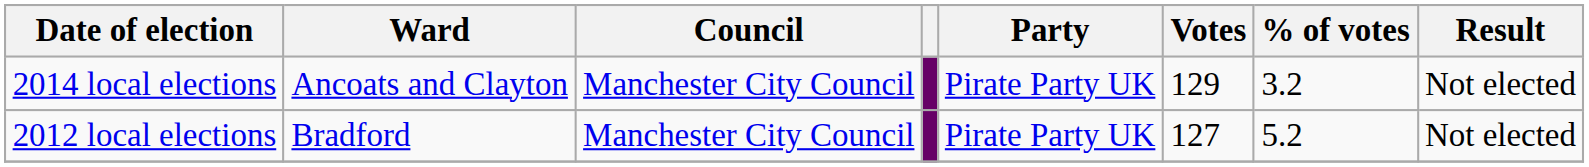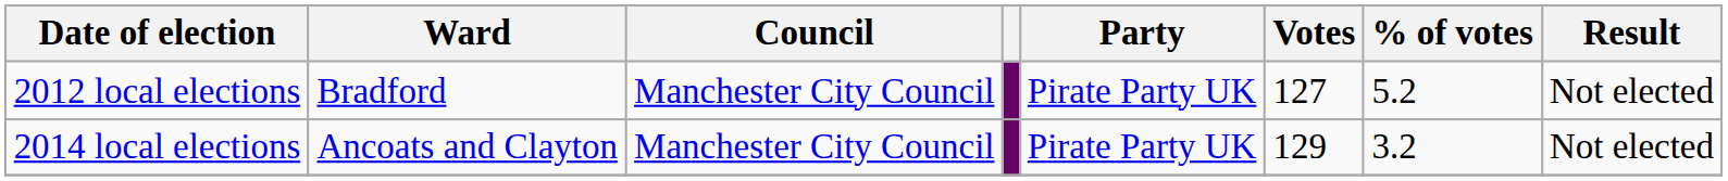rows swapped: 2012 local elections <-> 2014 local elections
